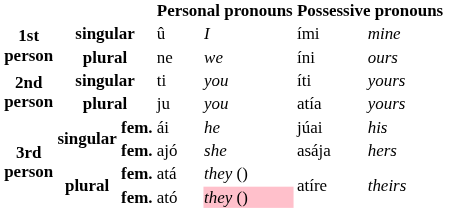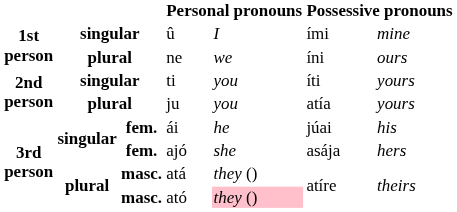atá | column 3: fem. -> masc.
ató | column 3: fem. -> masc.
